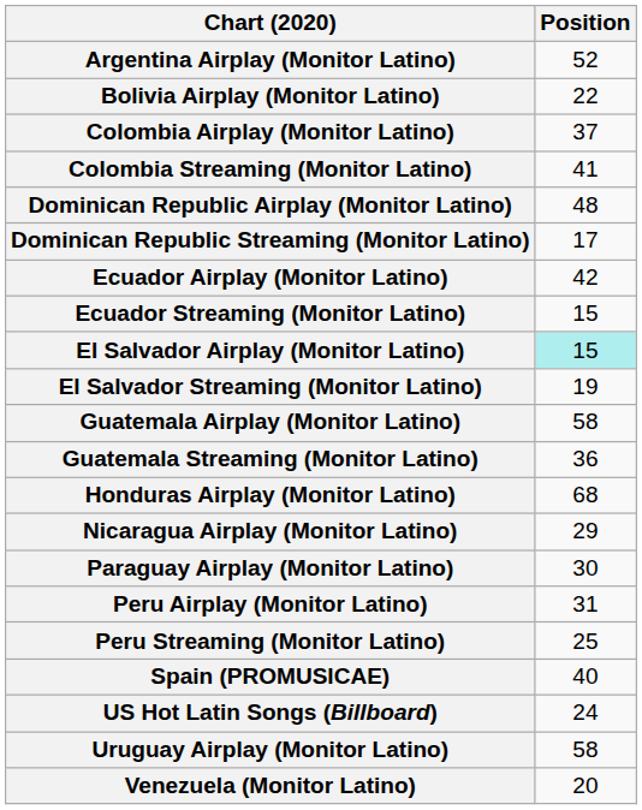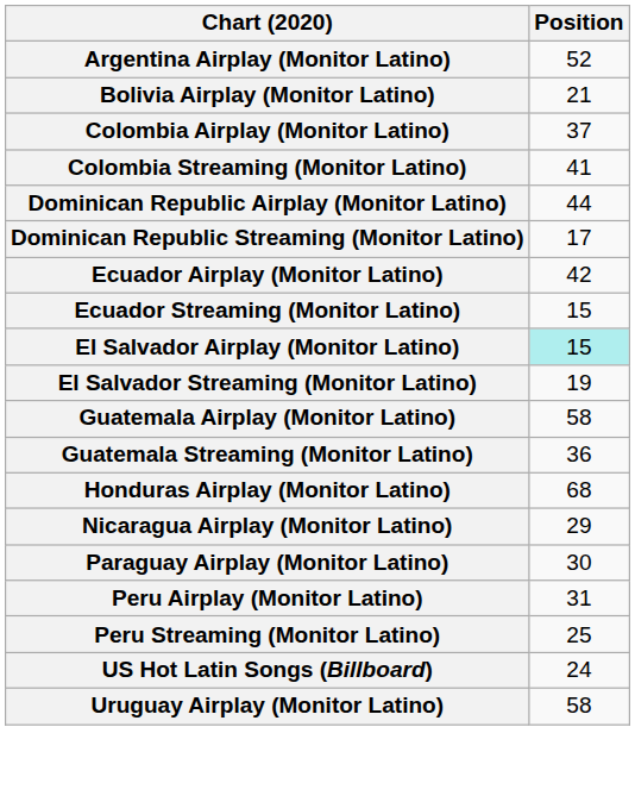Bolivia Airplay (Monitor Latino) | Position: 22 -> 21
Dominican Republic Airplay (Monitor Latino) | Position: 48 -> 44
- row: Spain (PROMUSICAE) | 40
- row: Venezuela (Monitor Latino) | 20
